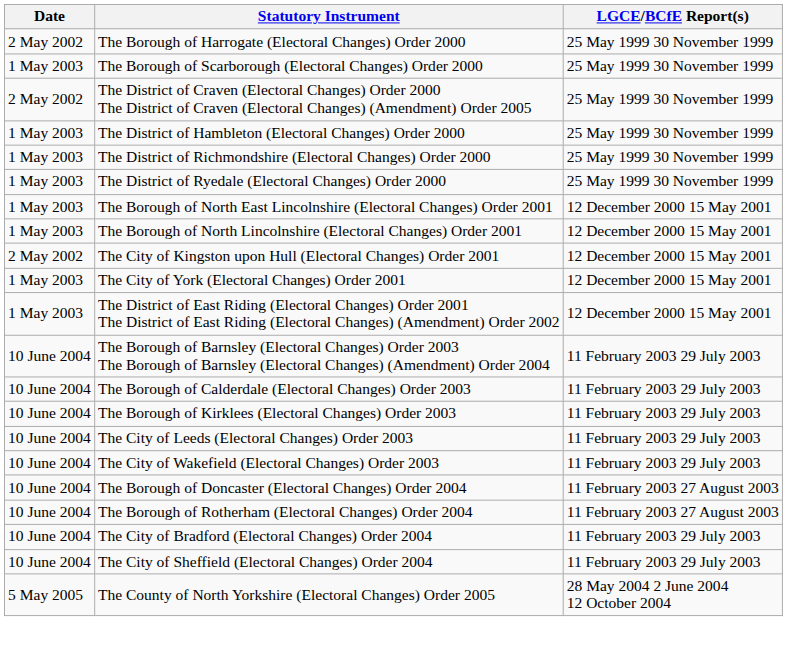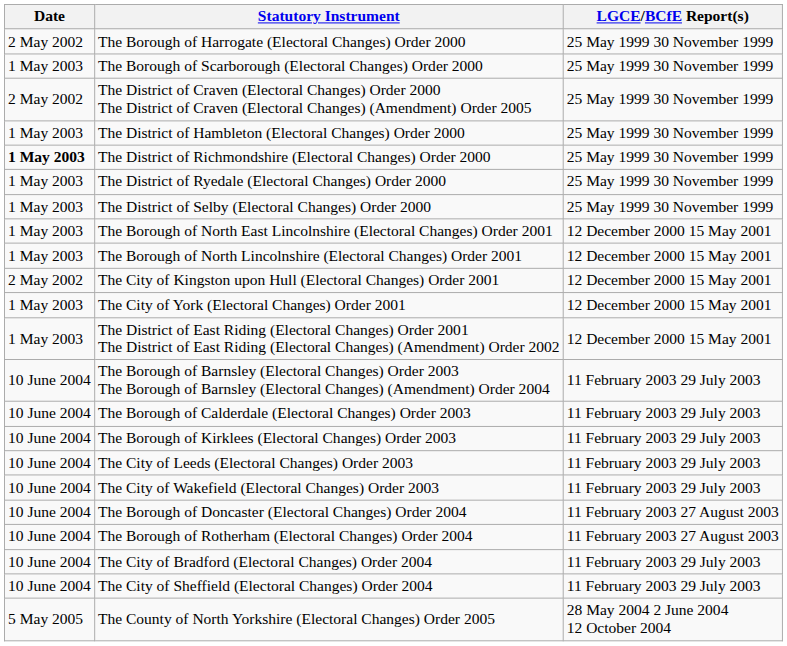The District of Richmondshire (Electoral Changes) Order 2000 | Date: normal -> bold
+ row: 1 May 2003 | The District of Selby (Electoral Changes) Order 2000 | 25 May 1999 30 November 1999
